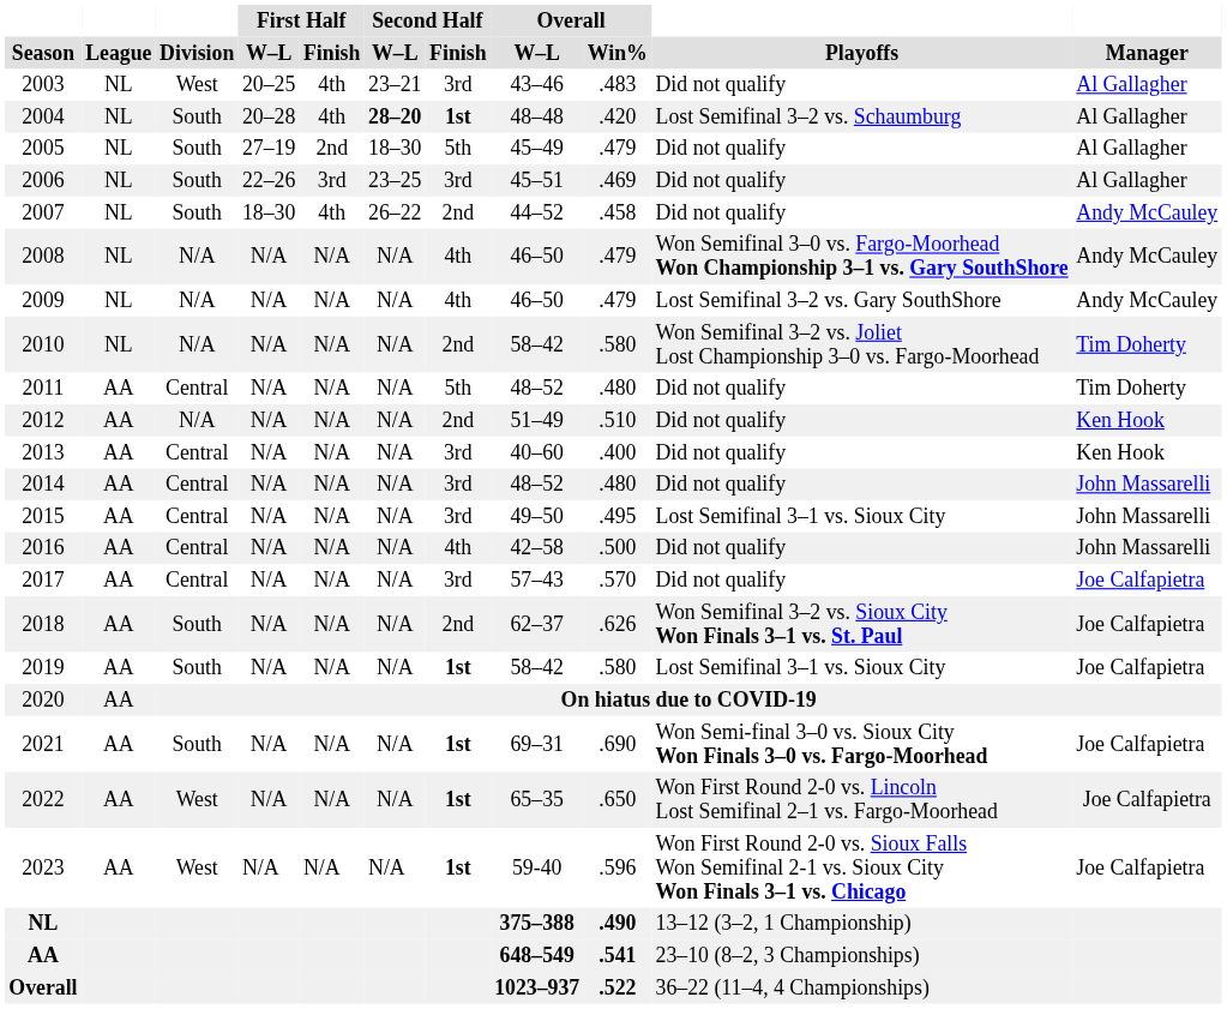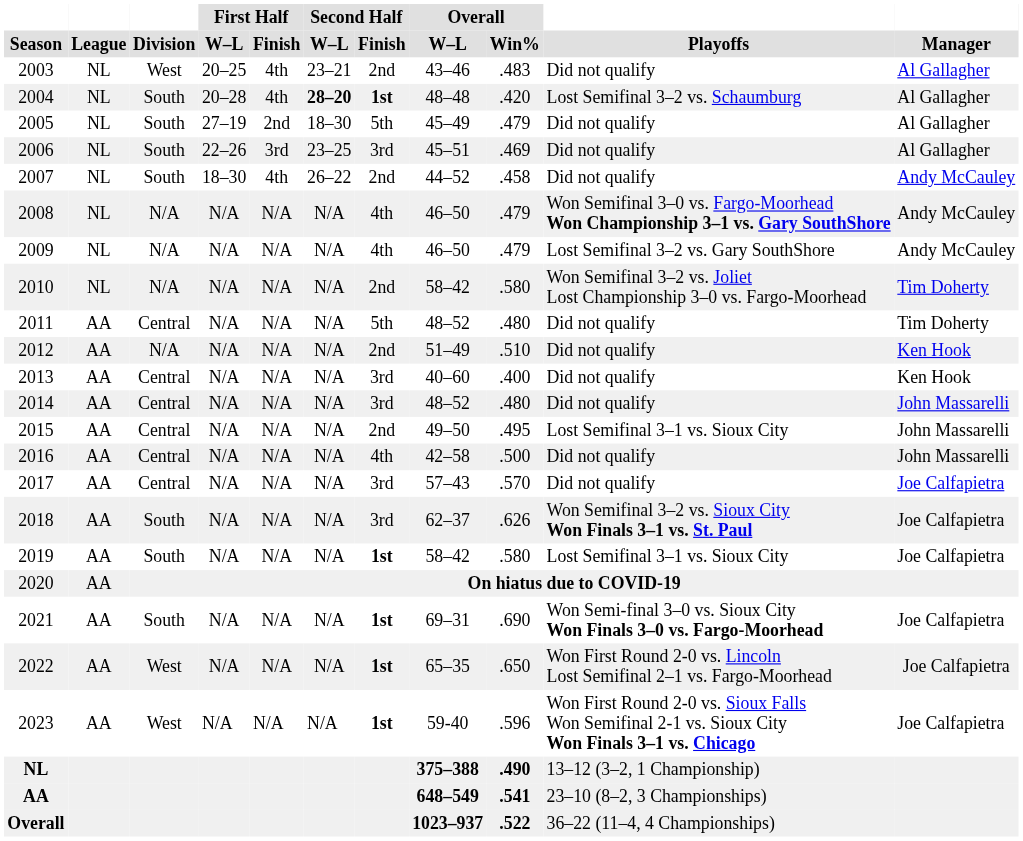2003 | Second Half / Finish: 3rd -> 2nd
2015 | Second Half / Finish: 3rd -> 2nd
2018 | Second Half / Finish: 2nd -> 3rd
